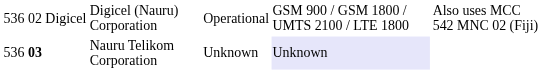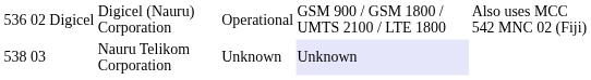Nauru Telikom Corporation | column 1: 536 -> 538
Nauru Telikom Corporation | column 2: bold -> normal
